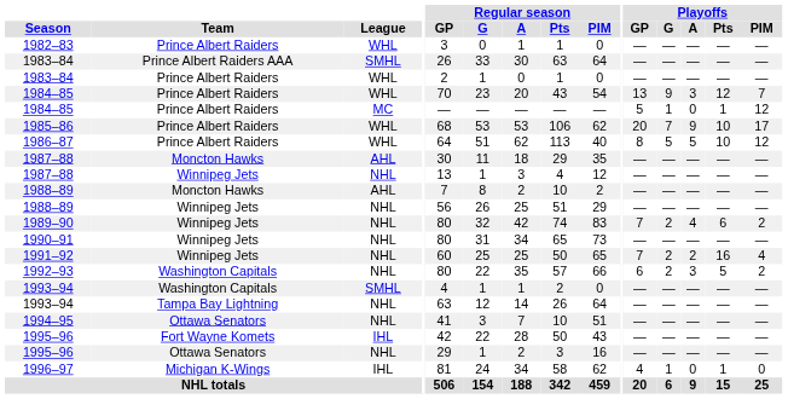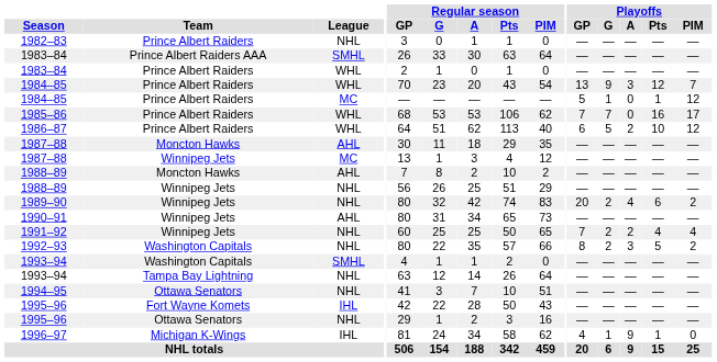1982–83 | League: WHL -> NHL
1985–86 | Playoffs / GP: 20 -> 7
1985–86 | Playoffs / A: 9 -> 0
1985–86 | Playoffs / Pts: 10 -> 16
1986–87 | Playoffs / GP: 8 -> 6
1986–87 | Playoffs / A: 5 -> 2
1987–88 / Winnipeg Jets | League: NHL -> MC
1989–90 | Playoffs / GP: 7 -> 20
1990–91 | League: NHL -> AHL
1991–92 | Playoffs / Pts: 16 -> 4
1992–93 | Playoffs / GP: 6 -> 8
1996–97 | Playoffs / A: 0 -> 9
